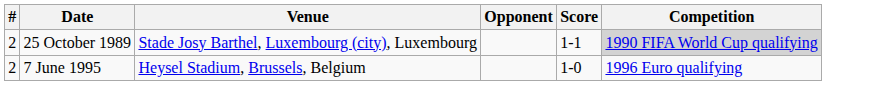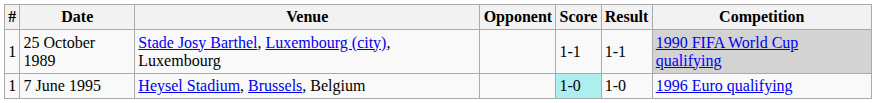+ column: Result | 1-1 | 1-0
25 October 1989 | #: 2 -> 1
7 June 1995 | #: 2 -> 1
7 June 1995 | Score: no background -> paleturquoise background
